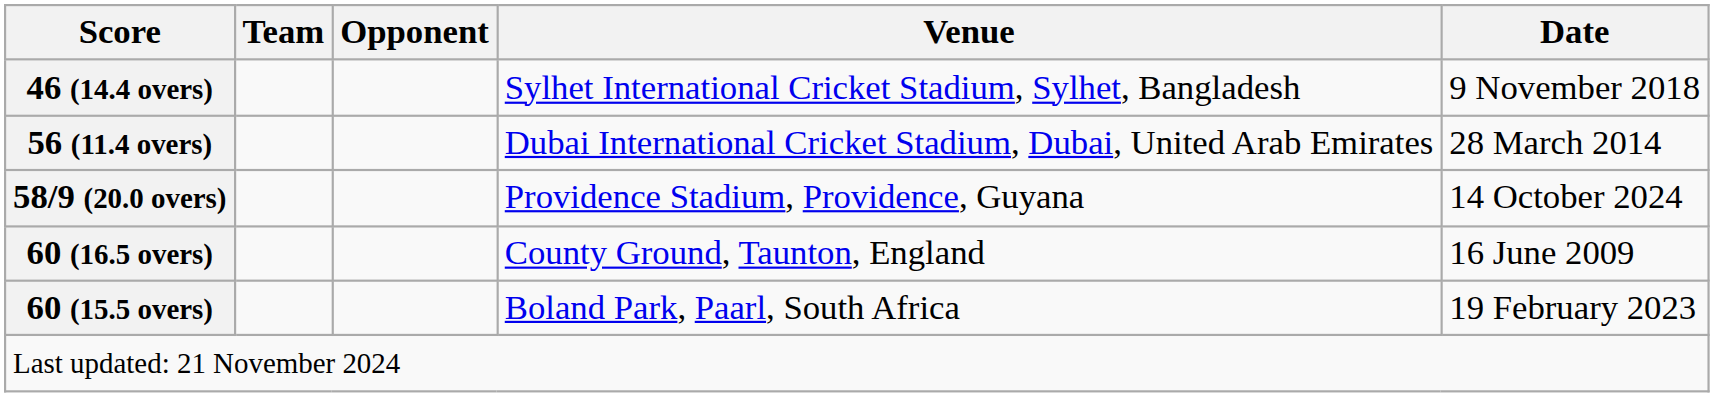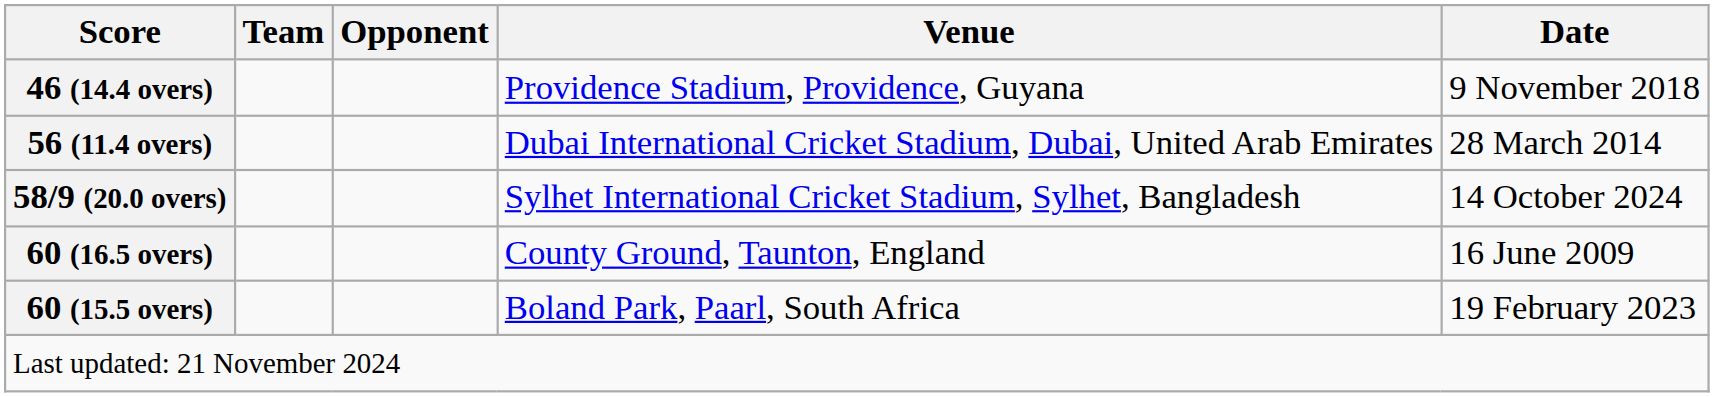46 (14.4 overs) | Venue: Sylhet International Cricket Stadium, Sylhet, Bangladesh -> Providence Stadium, Providence, Guyana
58/9 (20.0 overs) | Venue: Providence Stadium, Providence, Guyana -> Sylhet International Cricket Stadium, Sylhet, Bangladesh
